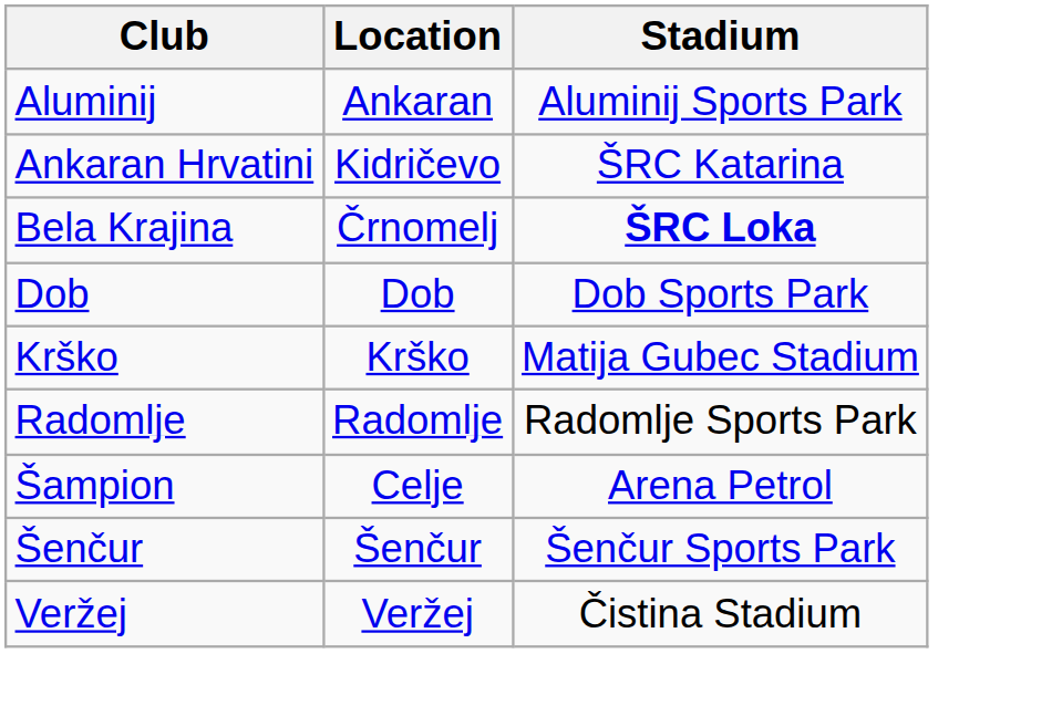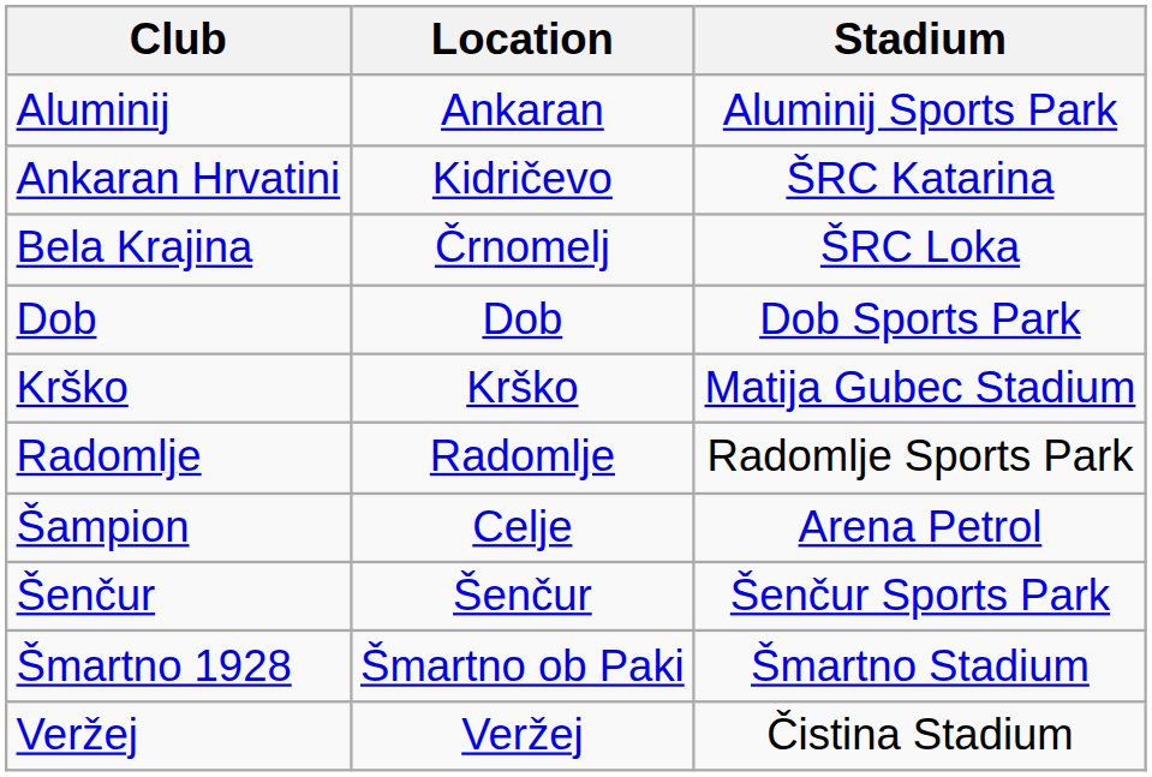Bela Krajina | Stadium: bold -> normal
+ row: Šmartno 1928 | Šmartno ob Paki | Šmartno Stadium
